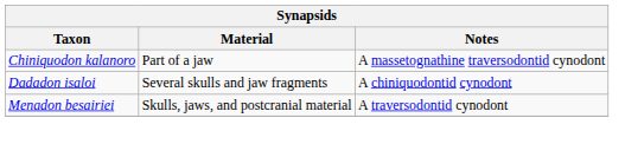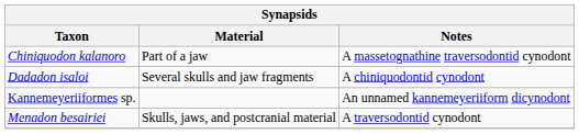+ row: Kannemeyeriiformes sp. | An unnamed kannemeyeriiform dicynodont
